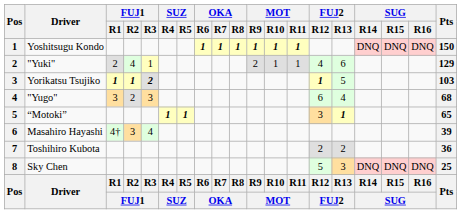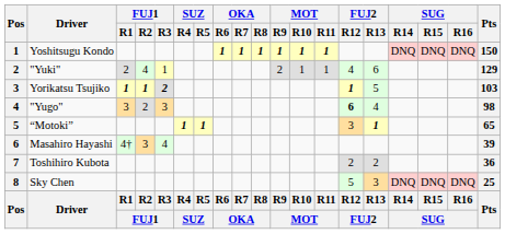"Yugo" | FUJ2 / R12: normal -> bold
"Yugo" | Pts: 68 -> 98
